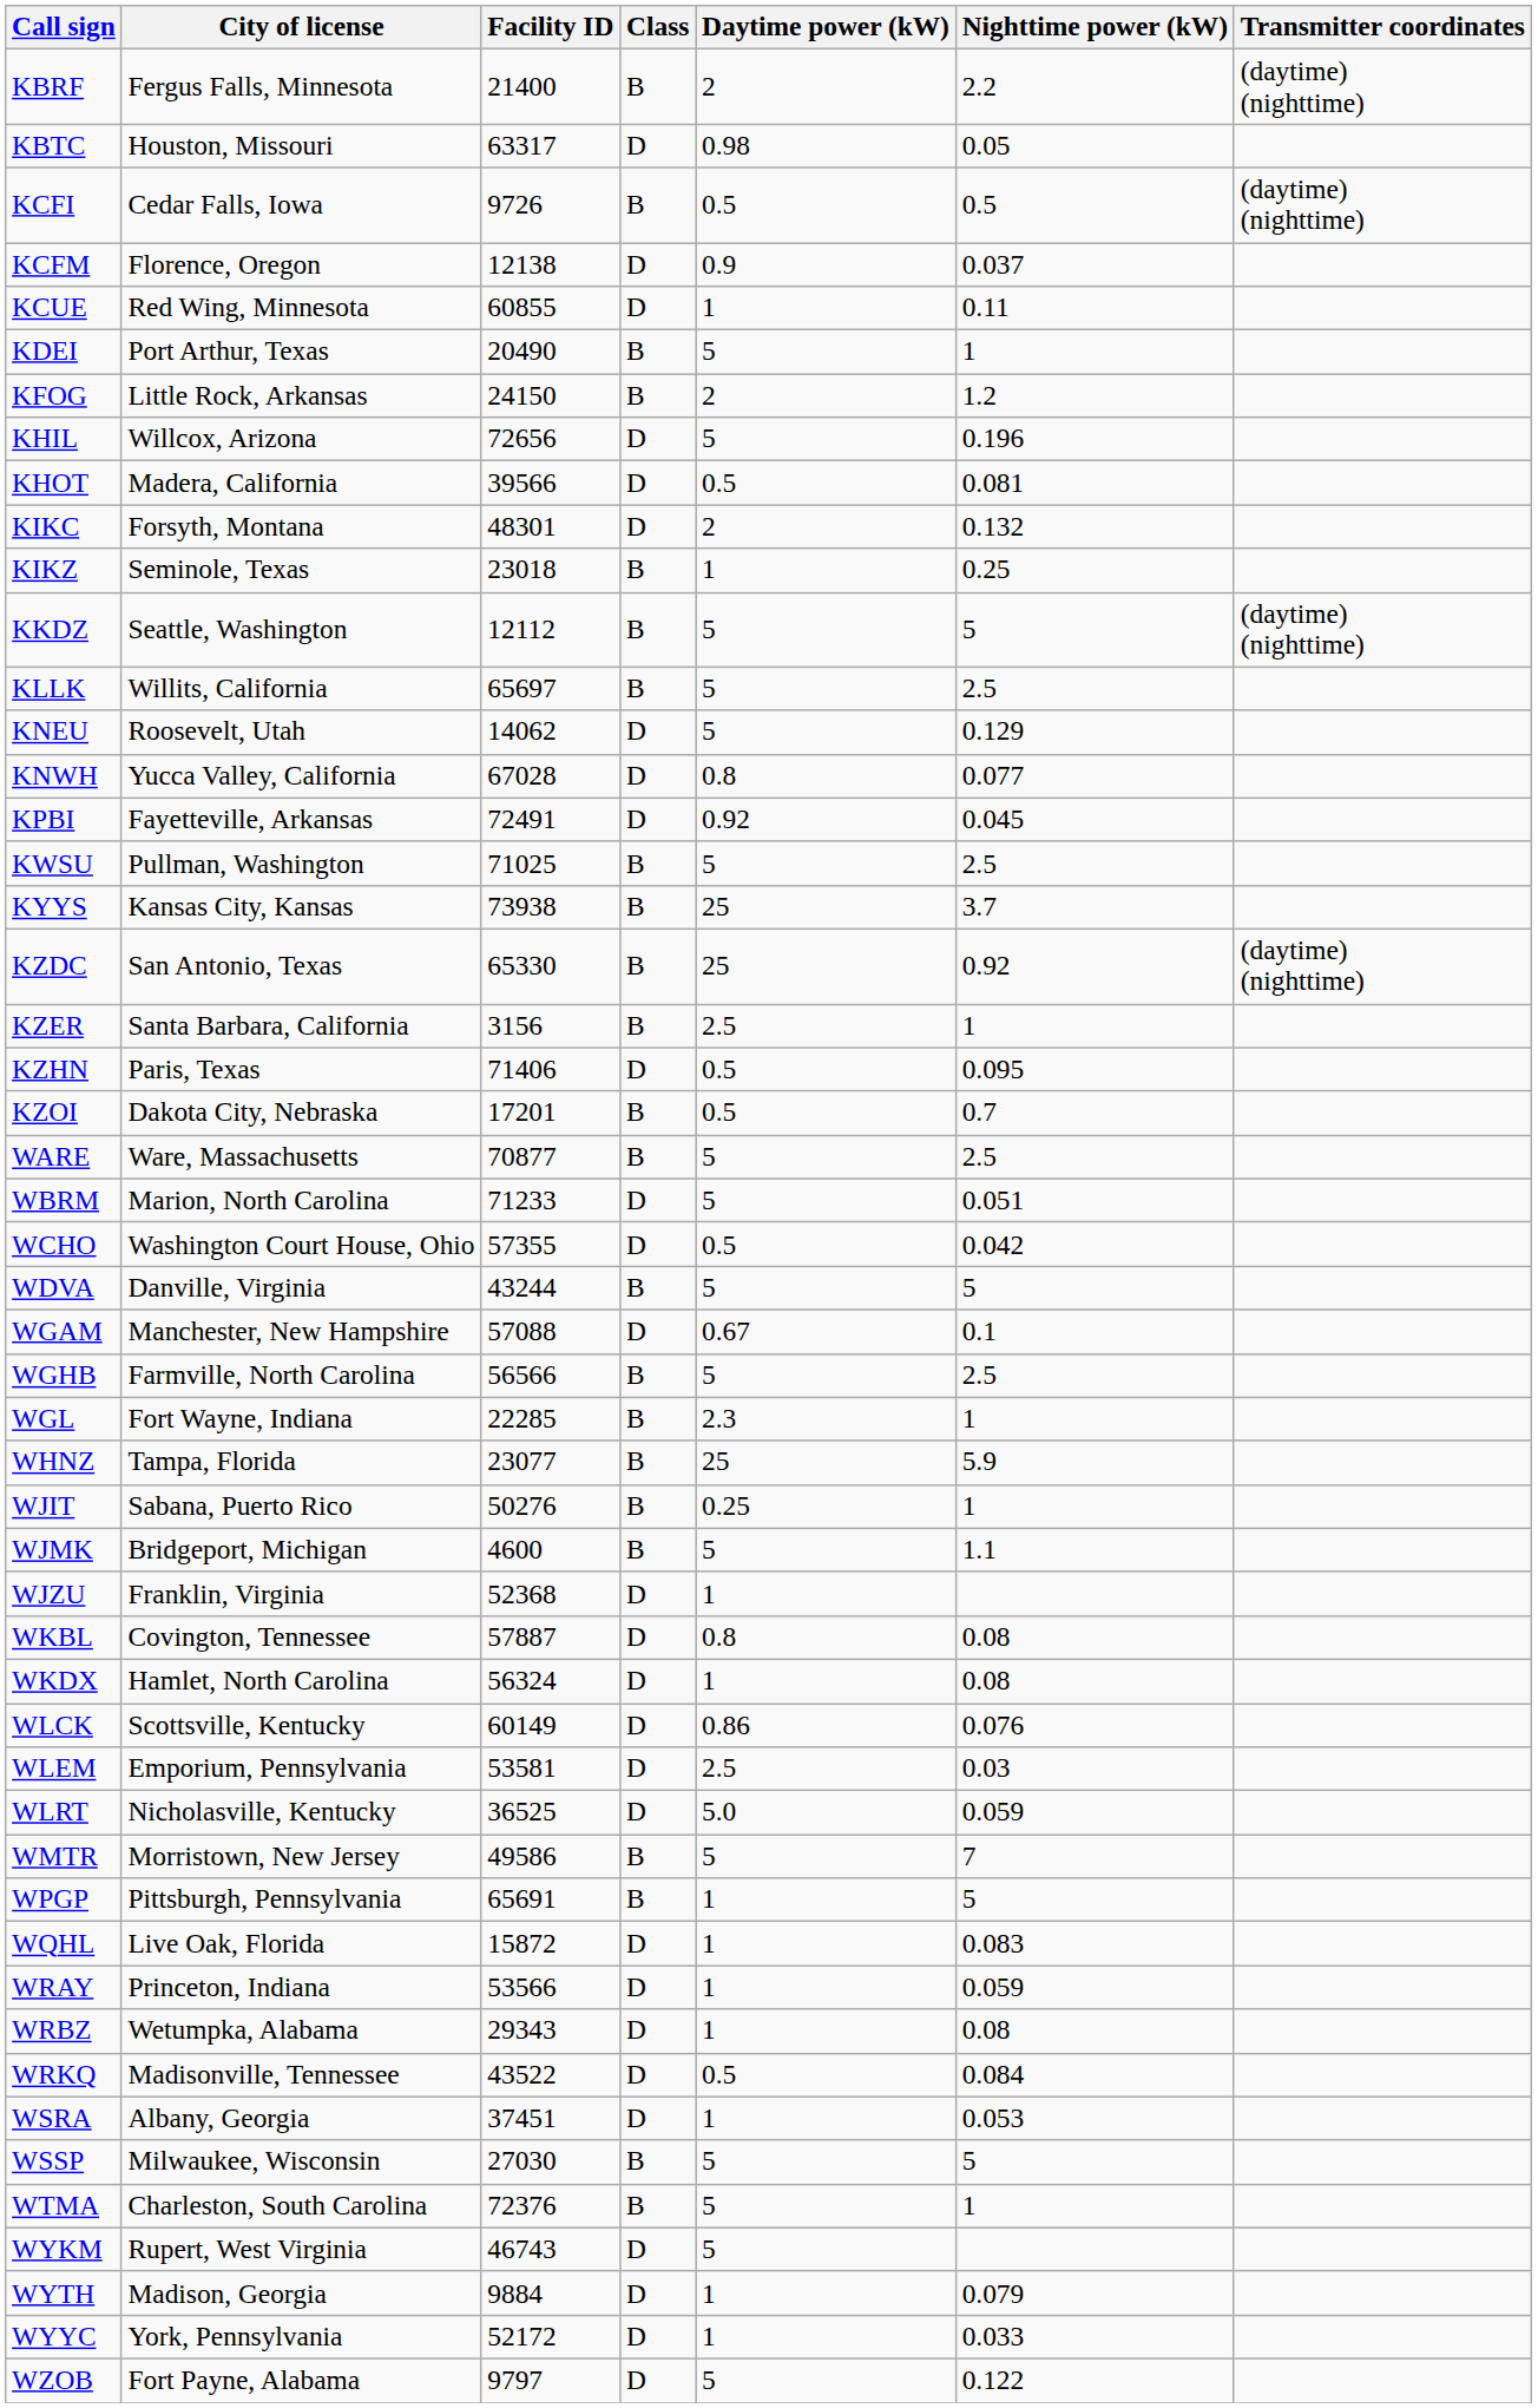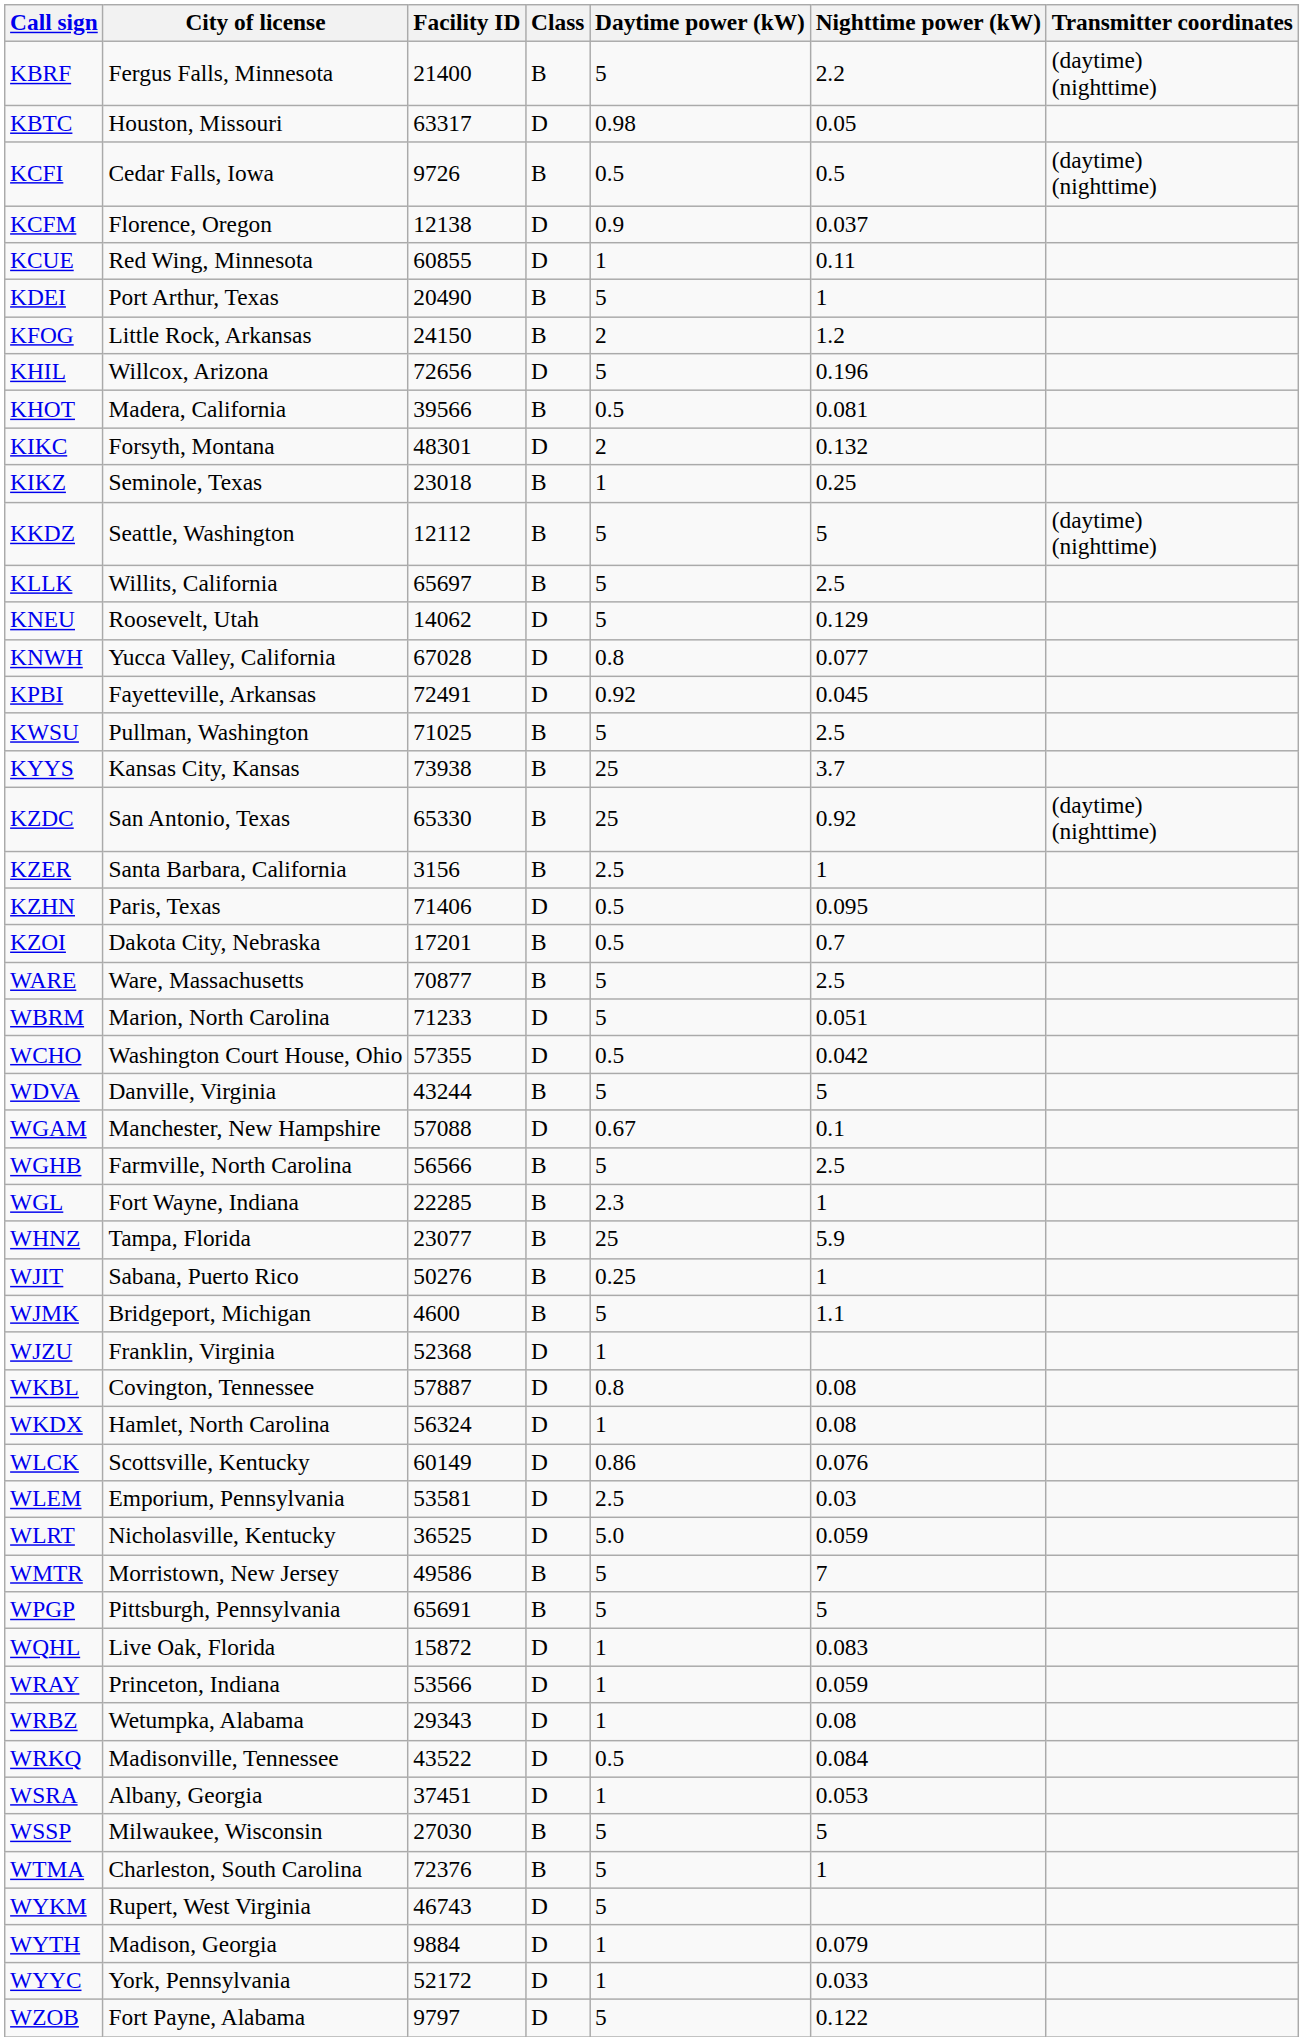KBRF | Daytime power (kW): 2 -> 5
KHOT | Class: D -> B
WPGP | Daytime power (kW): 1 -> 5
